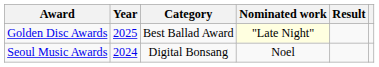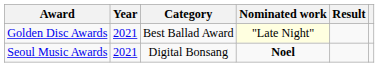Golden Disc Awards | Year: 2025 -> 2021
Seoul Music Awards | Year: 2024 -> 2021
Seoul Music Awards | Nominated work: normal -> bold
